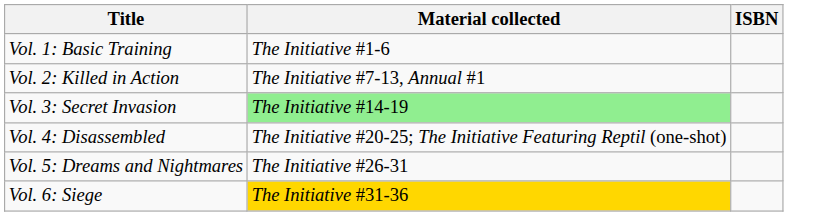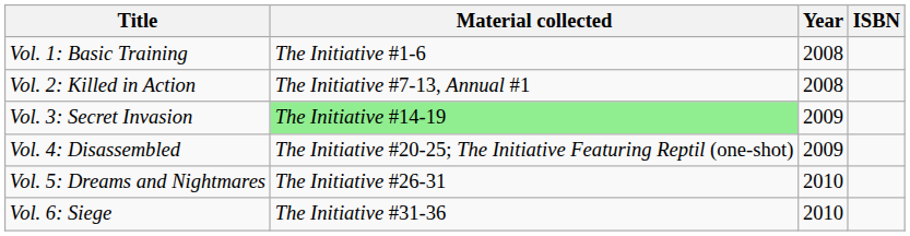+ column: Year | 2008 | 2008 | 2009 | 2009 | 2010 | 2010
Vol. 6: Siege | Material collected: gold background -> no background
